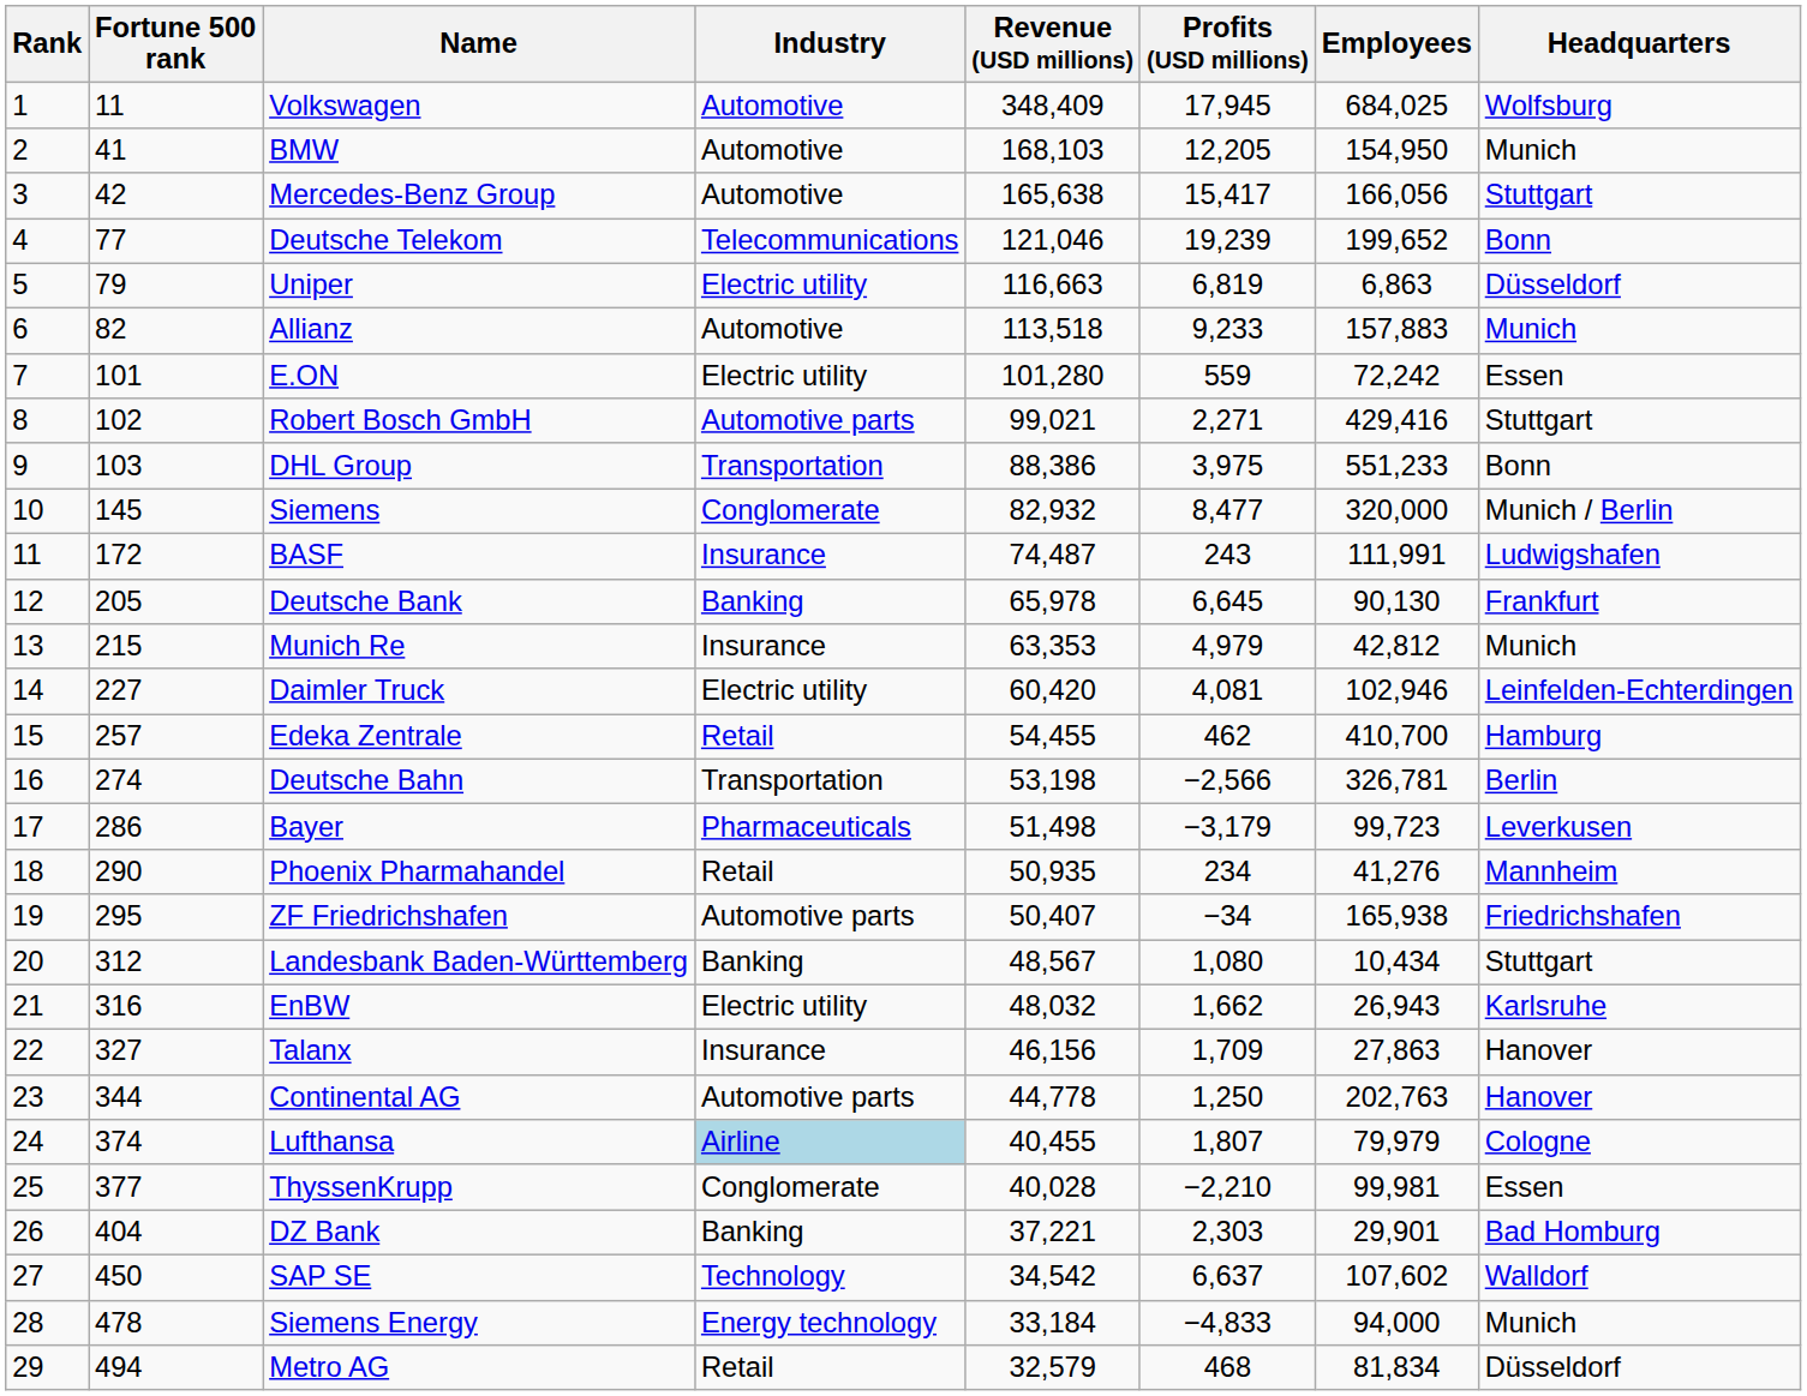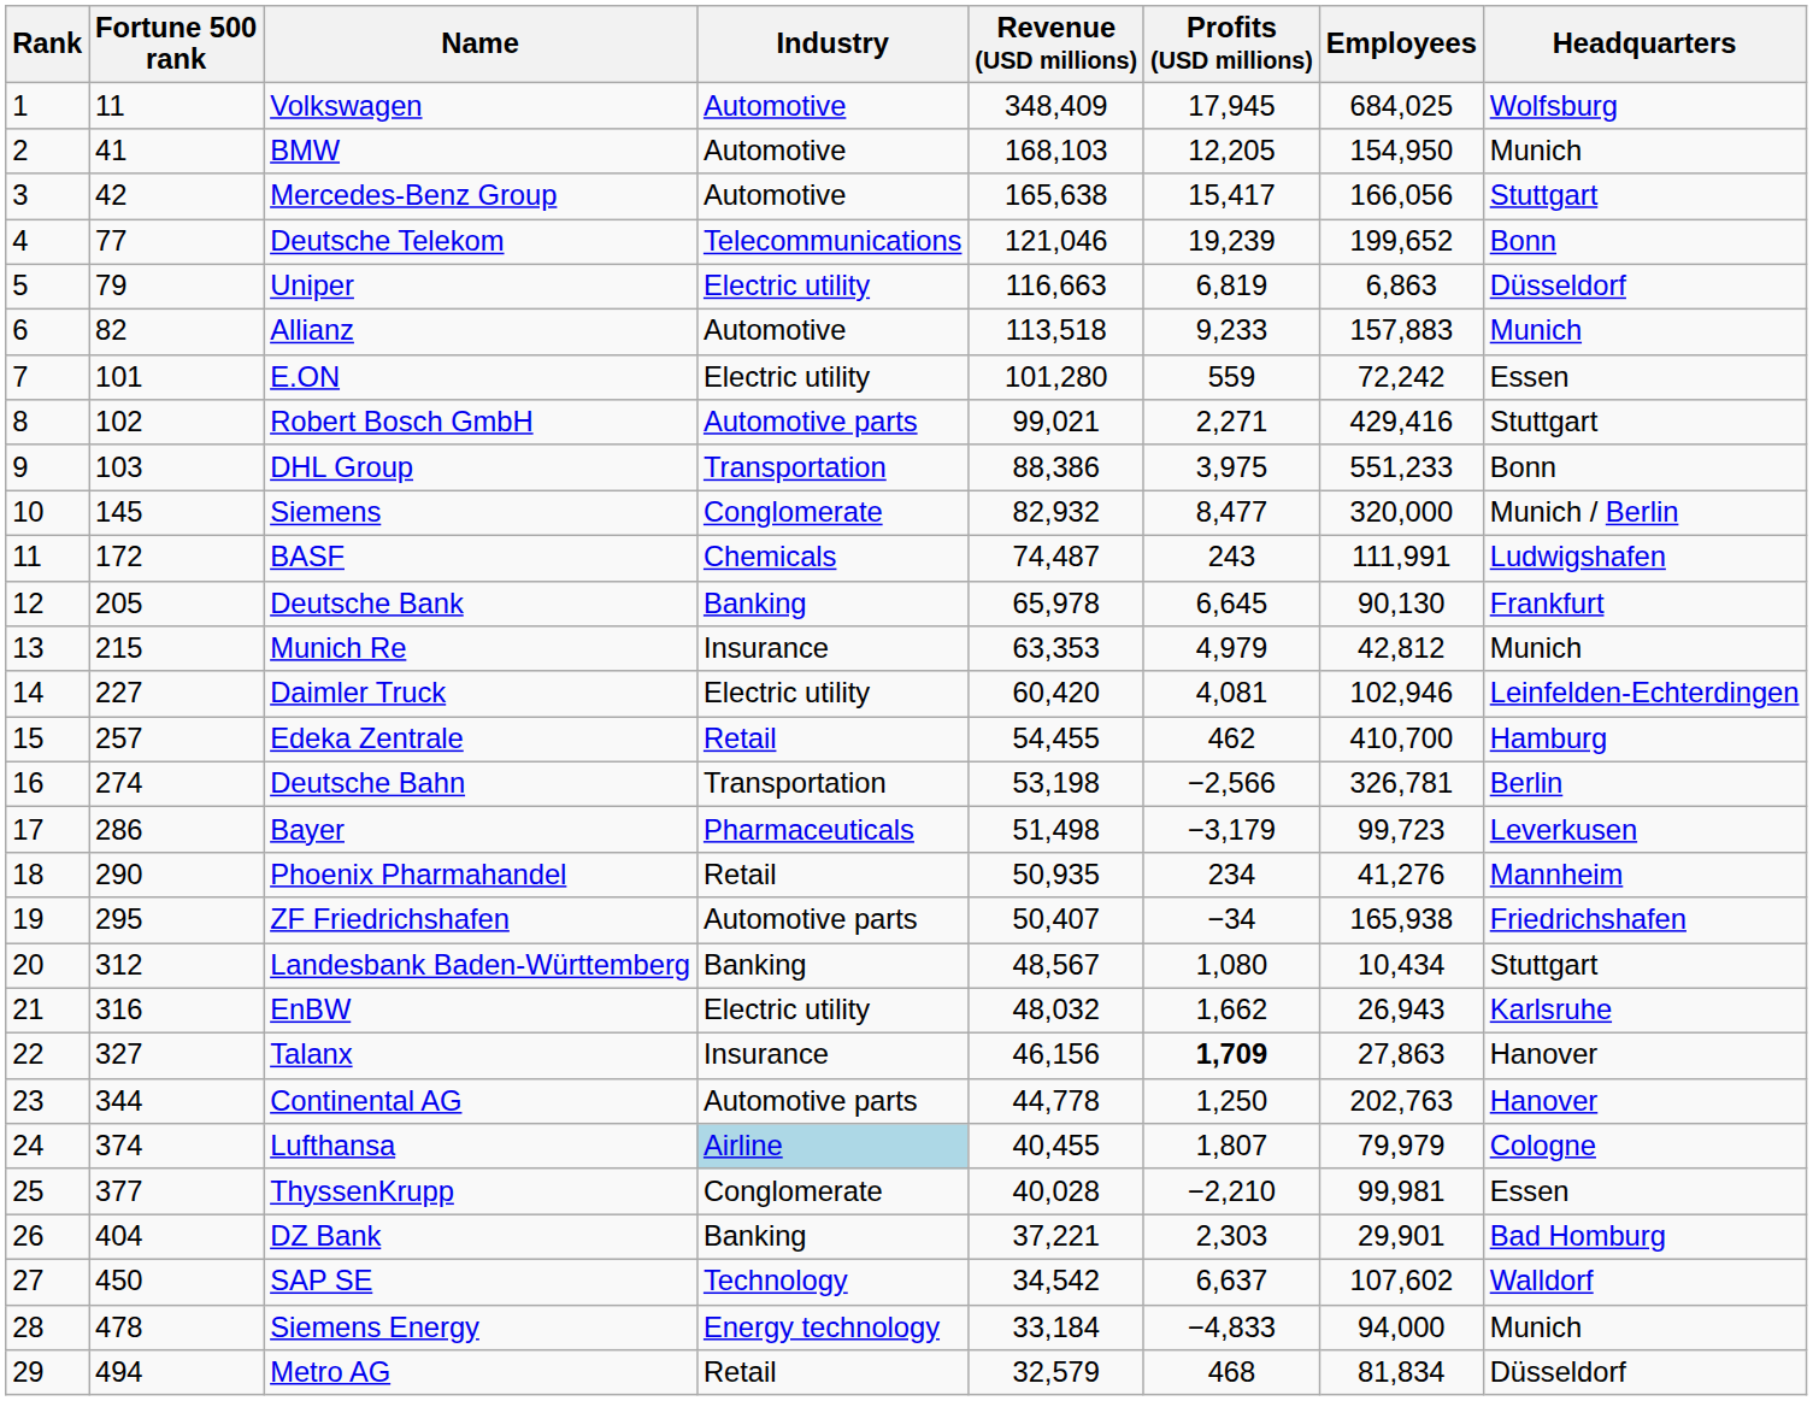BASF | Industry: Insurance -> Chemicals
Talanx | Profits (USD millions): normal -> bold
